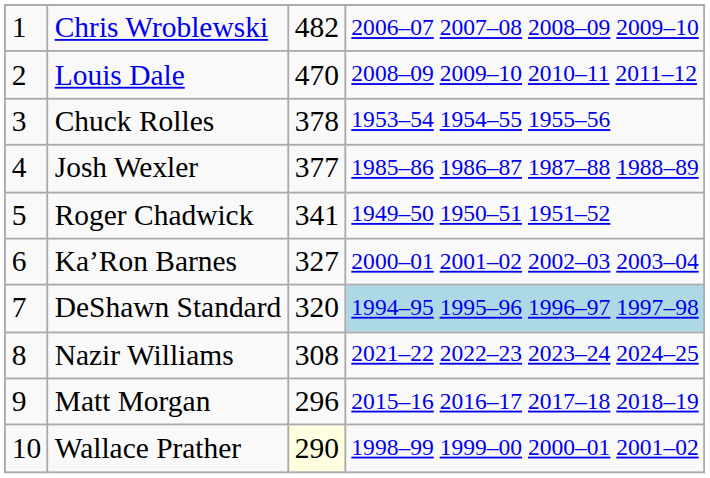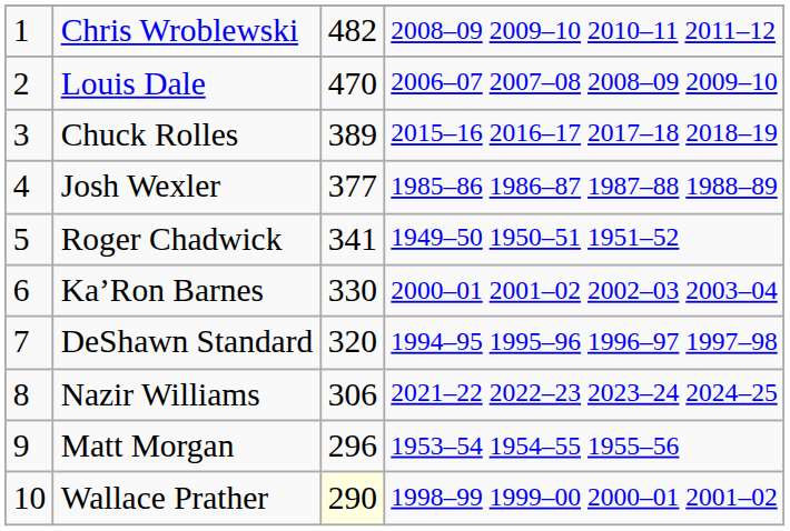Chris Wroblewski | column 4: 2006–07 2007–08 2008–09 2009–10 -> 2008–09 2009–10 2010–11 2011–12
Louis Dale | column 4: 2008–09 2009–10 2010–11 2011–12 -> 2006–07 2007–08 2008–09 2009–10
Chuck Rolles | column 3: 378 -> 389
Chuck Rolles | column 4: 1953–54 1954–55 1955–56 -> 2015–16 2016–17 2017–18 2018–19
Ka’Ron Barnes | column 3: 327 -> 330
DeShawn Standard | column 4: lightblue background -> no background
Nazir Williams | column 3: 308 -> 306
Matt Morgan | column 4: 2015–16 2016–17 2017–18 2018–19 -> 1953–54 1954–55 1955–56
